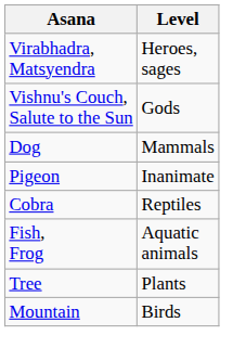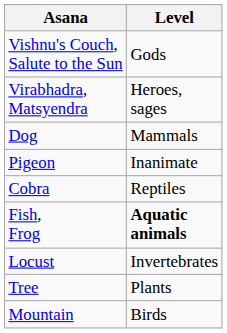rows swapped: Vishnu's Couch, Salute to the Sun <-> Virabhadra, Matsyendra
Fish, Frog | Level: normal -> bold
+ row: Locust | Invertebrates
